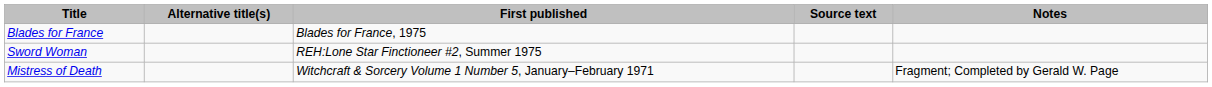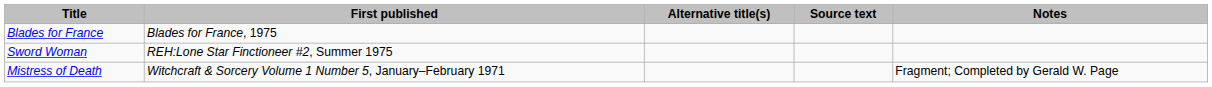columns swapped: First published <-> Alternative title(s)
